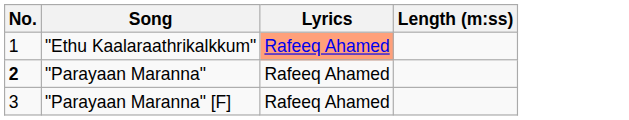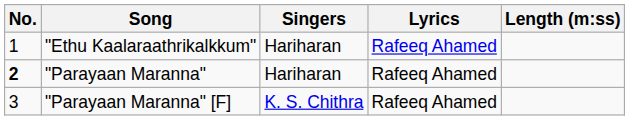+ column: Singers | Hariharan | Hariharan | K. S. Chithra
"Ethu Kaalaraathrikalkkum" | Lyrics: lightsalmon background -> no background
